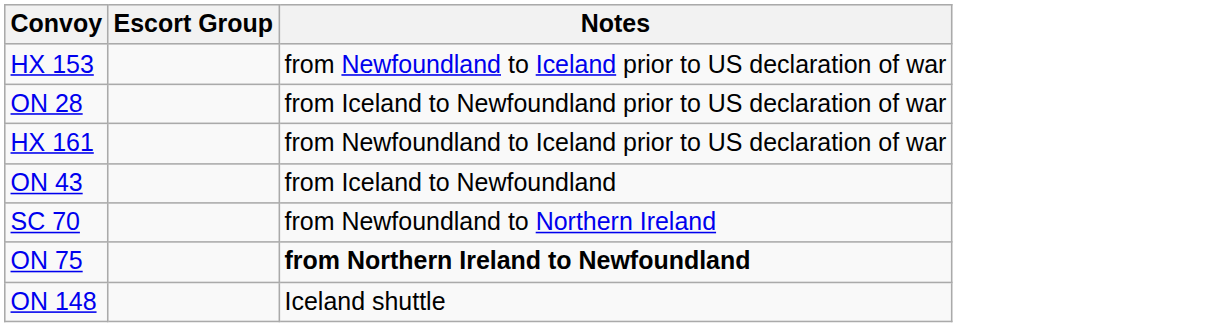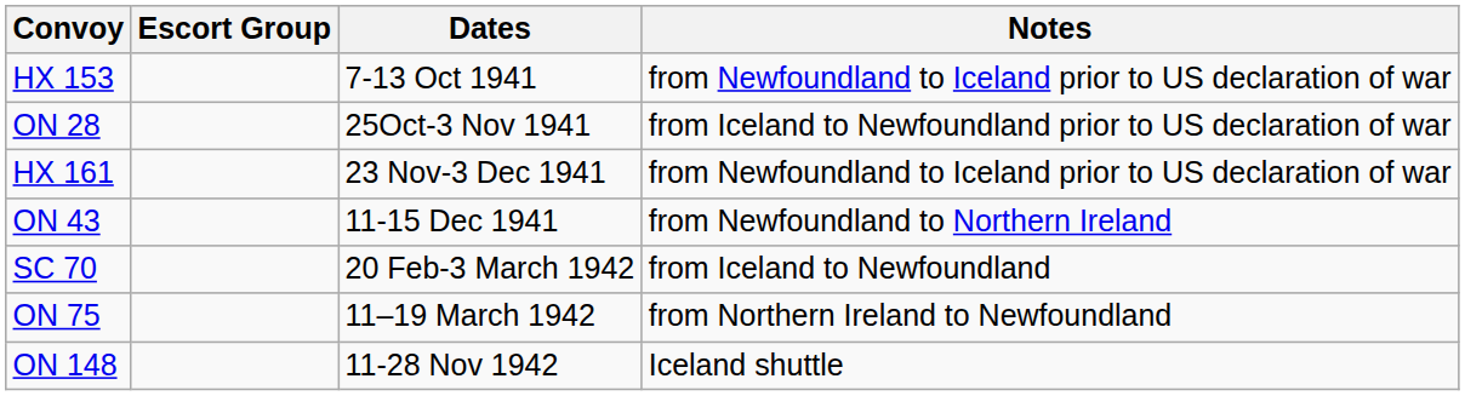+ column: Dates | 7-13 Oct 1941 | 25Oct-3 Nov 1941 | 23 Nov-3 Dec 1941 | 11-15 Dec 1941 | 20 Feb-3 March 1942 | 11–19 March 1942 | 11-28 Nov 1942
ON 43 | Notes: from Iceland to Newfoundland -> from Newfoundland to Northern Ireland
SC 70 | Notes: from Newfoundland to Northern Ireland -> from Iceland to Newfoundland
ON 75 | Notes: bold -> normal
